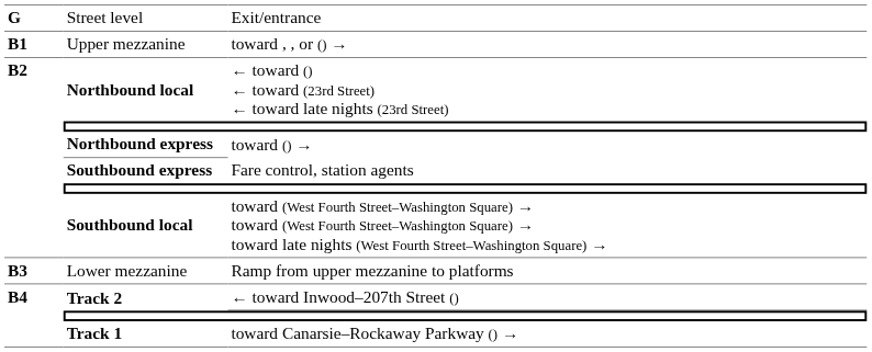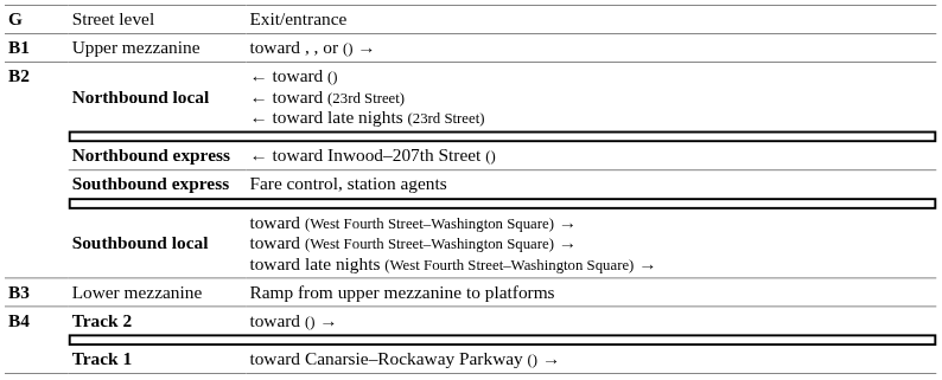Northbound express | column 3: toward () → -> ← toward Inwood–207th Street ()
Track 2 | column 3: ← toward Inwood–207th Street () -> toward () →
